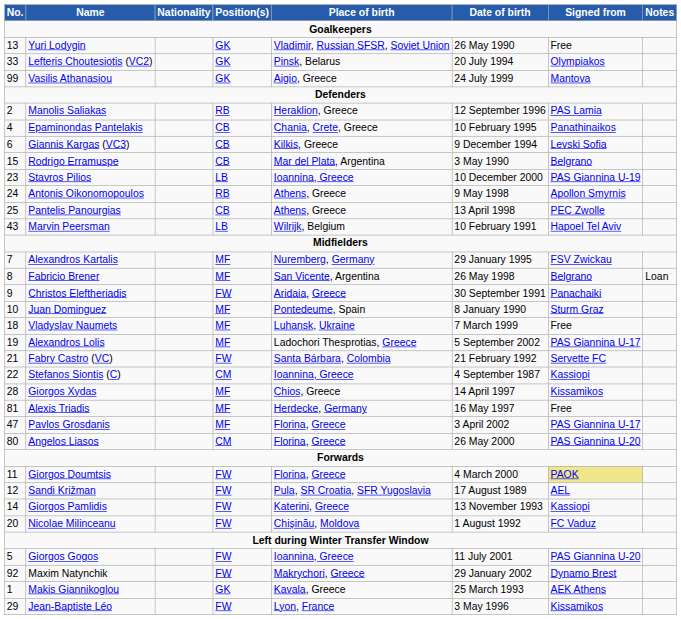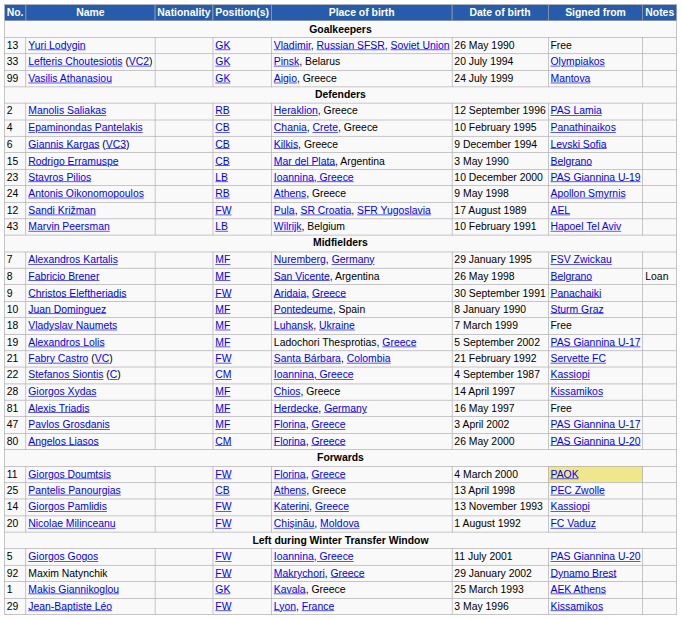rows swapped: Pantelis Panourgias <-> Sandi Križman
